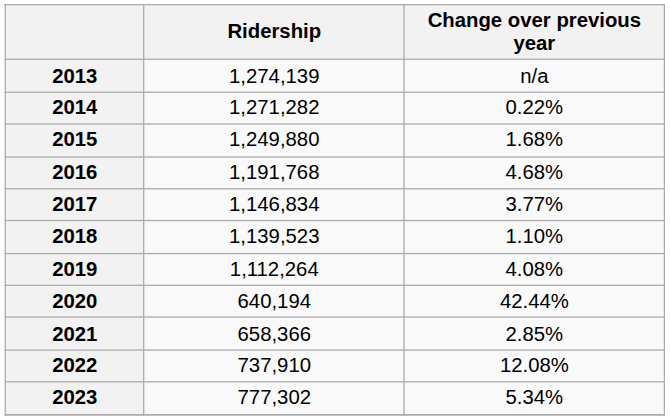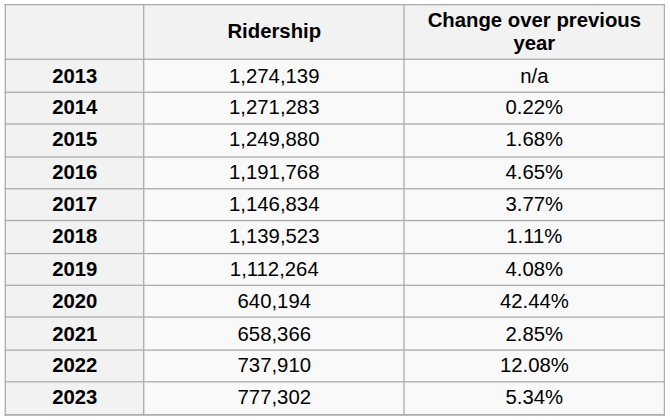2014 | Ridership: 1,271,282 -> 1,271,283
2016 | Change over previous year: 4.68% -> 4.65%
2018 | Change over previous year: 1.10% -> 1.11%
